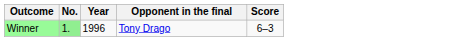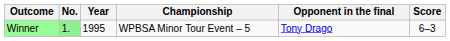+ column: Championship | WPBSA Minor Tour Event – 5
Winner | Year: 1996 -> 1995
